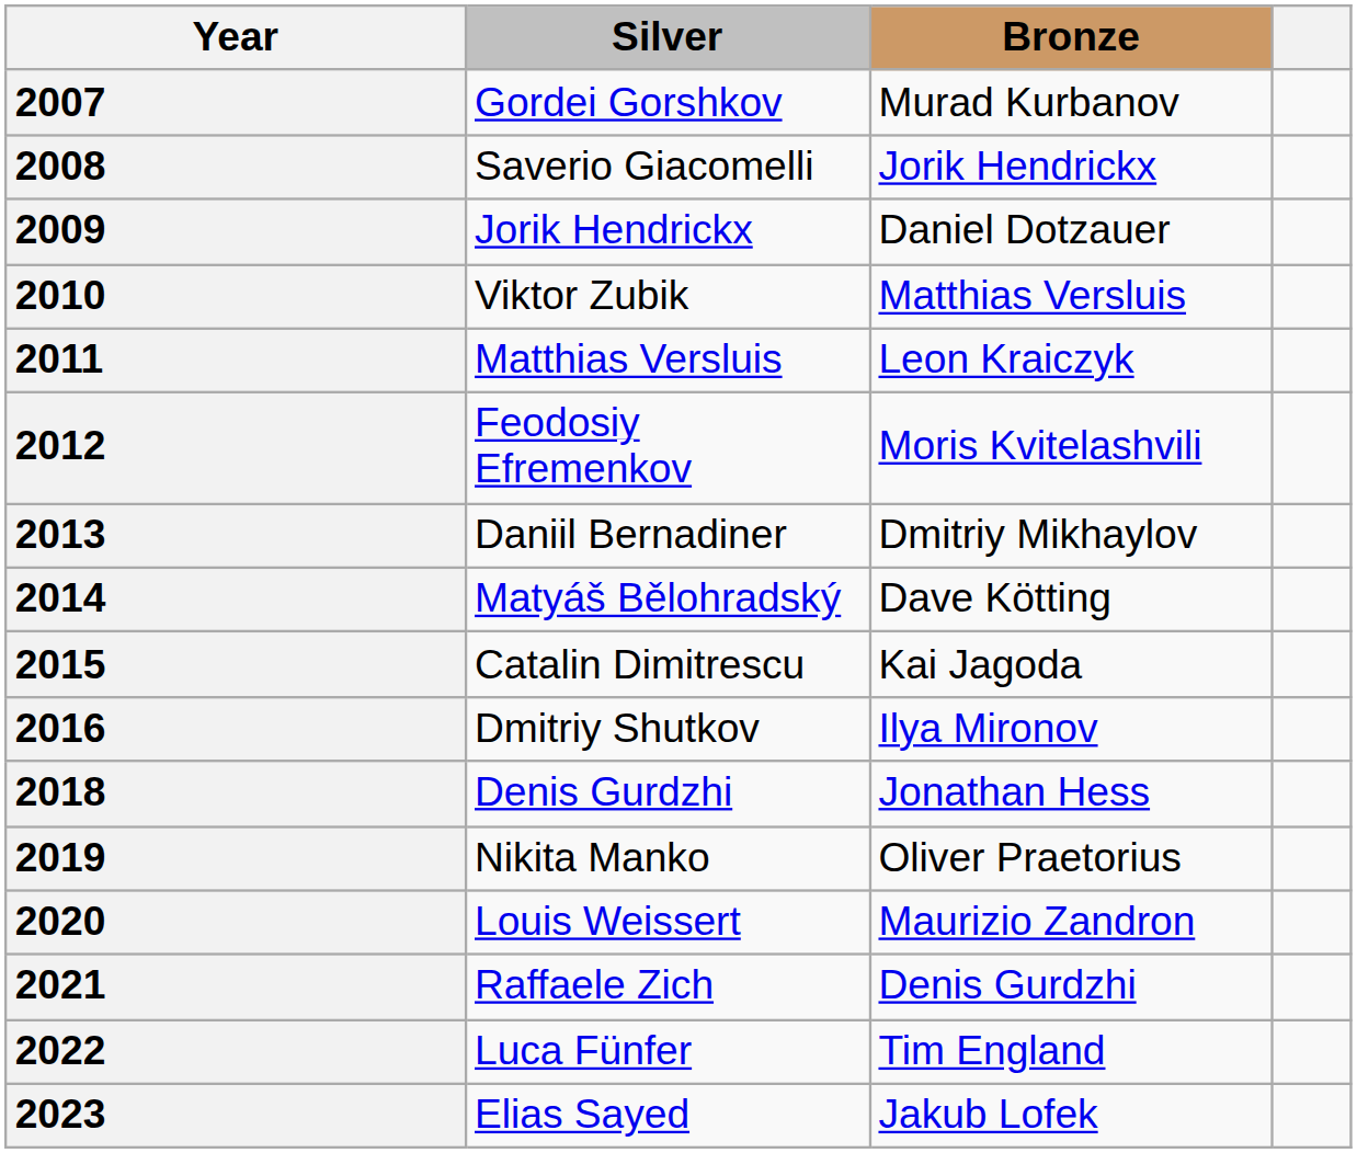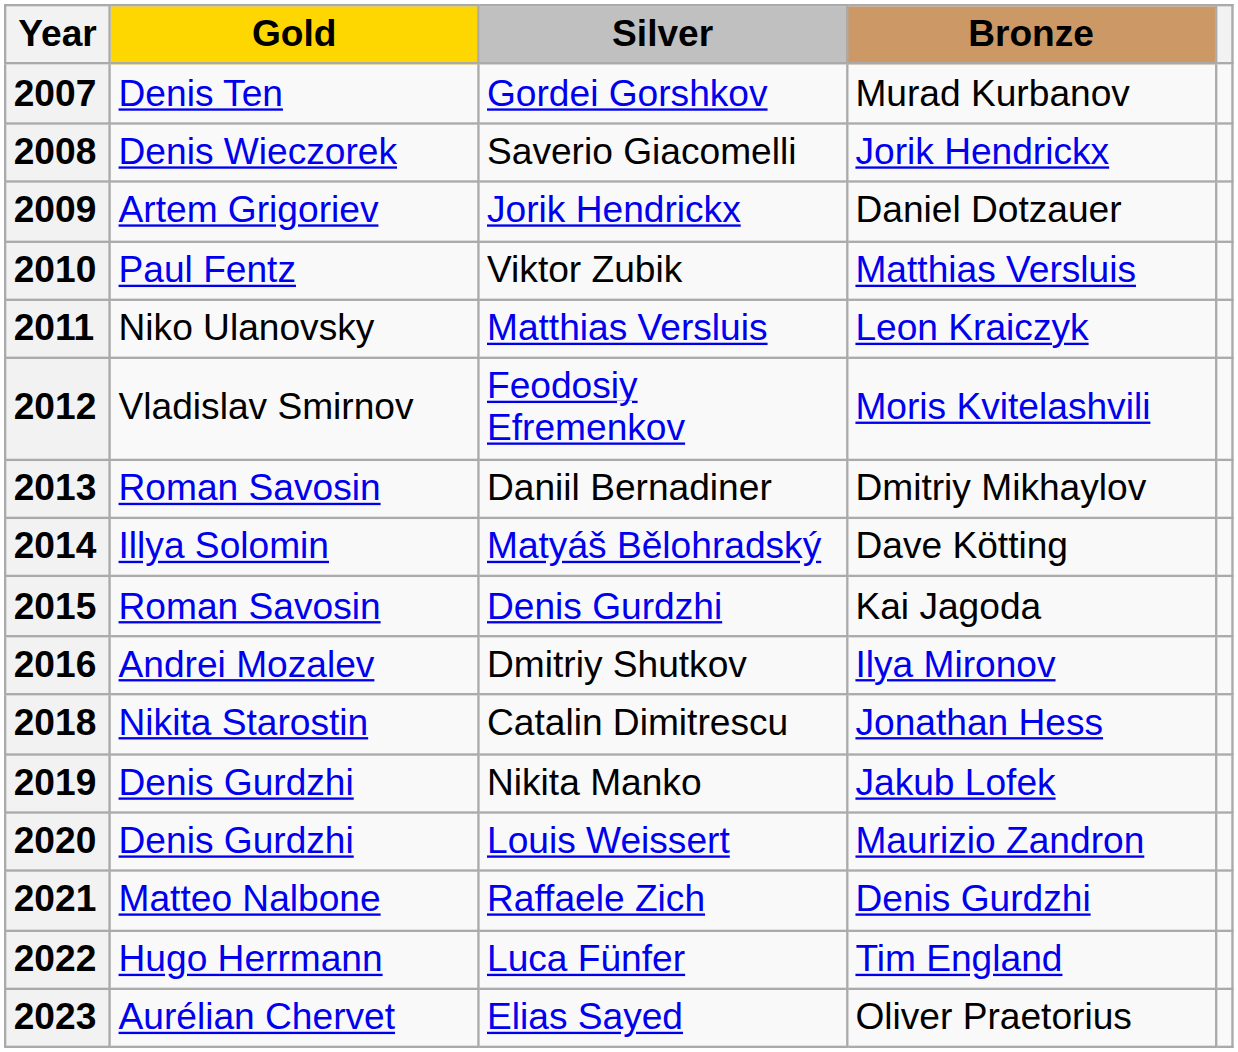+ column: Gold | Denis Ten | Denis Wieczorek | Artem Grigoriev | Paul Fentz | Niko Ulanovsky | Vladislav Smirnov | Roman Savosin | Illya Solomin | Roman Savosin | Andrei Mozalev | Nikita Starostin | Denis Gurdzhi | Denis Gurdzhi | Matteo Nalbone | Hugo Herrmann | Aurélian Chervet
2015 | Silver: Catalin Dimitrescu -> Denis Gurdzhi
2018 | Silver: Denis Gurdzhi -> Catalin Dimitrescu
2019 | Bronze: Oliver Praetorius -> Jakub Lofek
2023 | Bronze: Jakub Lofek -> Oliver Praetorius
